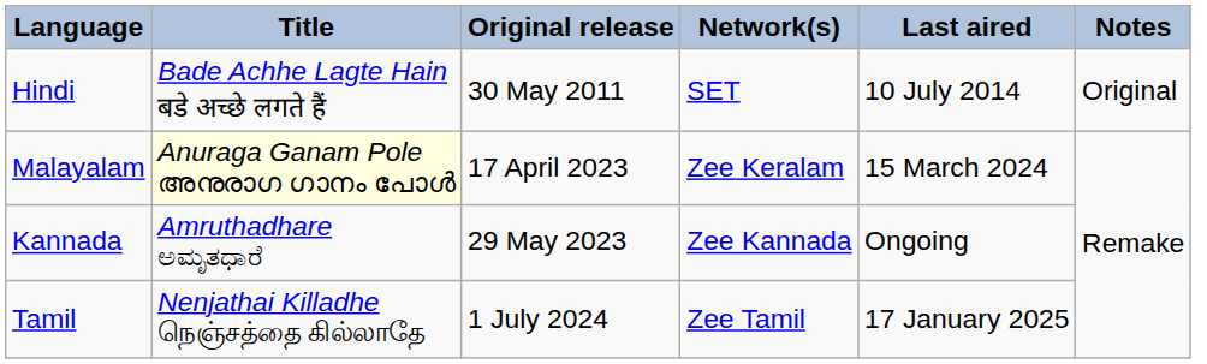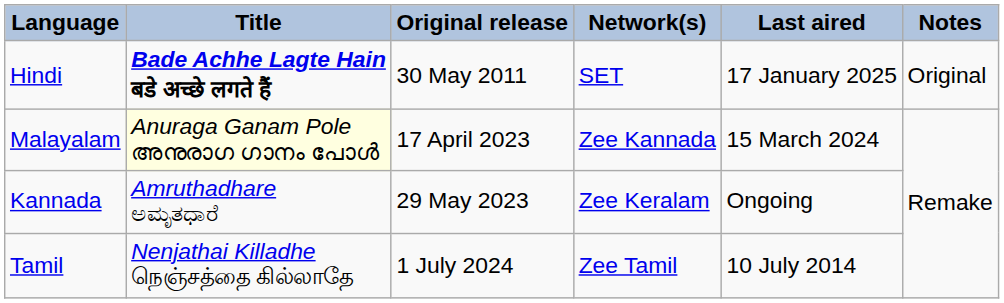Hindi | Title: normal -> bold
Hindi | Last aired: 10 July 2014 -> 17 January 2025
Malayalam | Network(s): Zee Keralam -> Zee Kannada
Kannada | Network(s): Zee Kannada -> Zee Keralam
Tamil | Last aired: 17 January 2025 -> 10 July 2014
